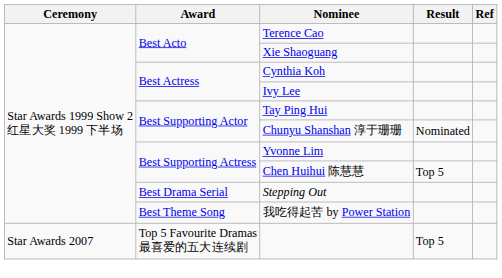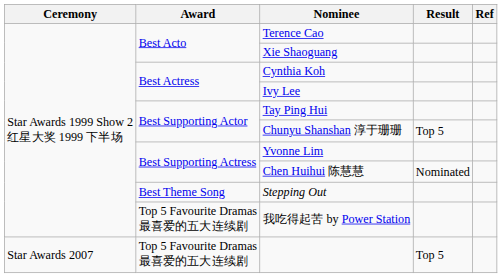Chunyu Shanshan 淳于珊珊 | Result: Nominated -> Top 5
Chen Huihui 陈慧慧 | Result: Top 5 -> Nominated
Stepping Out | Award: Best Drama Serial -> Best Theme Song
我吃得起苦 by Power Station | Award: Best Theme Song -> Top 5 Favourite Dramas 最喜爱的五大连续剧
